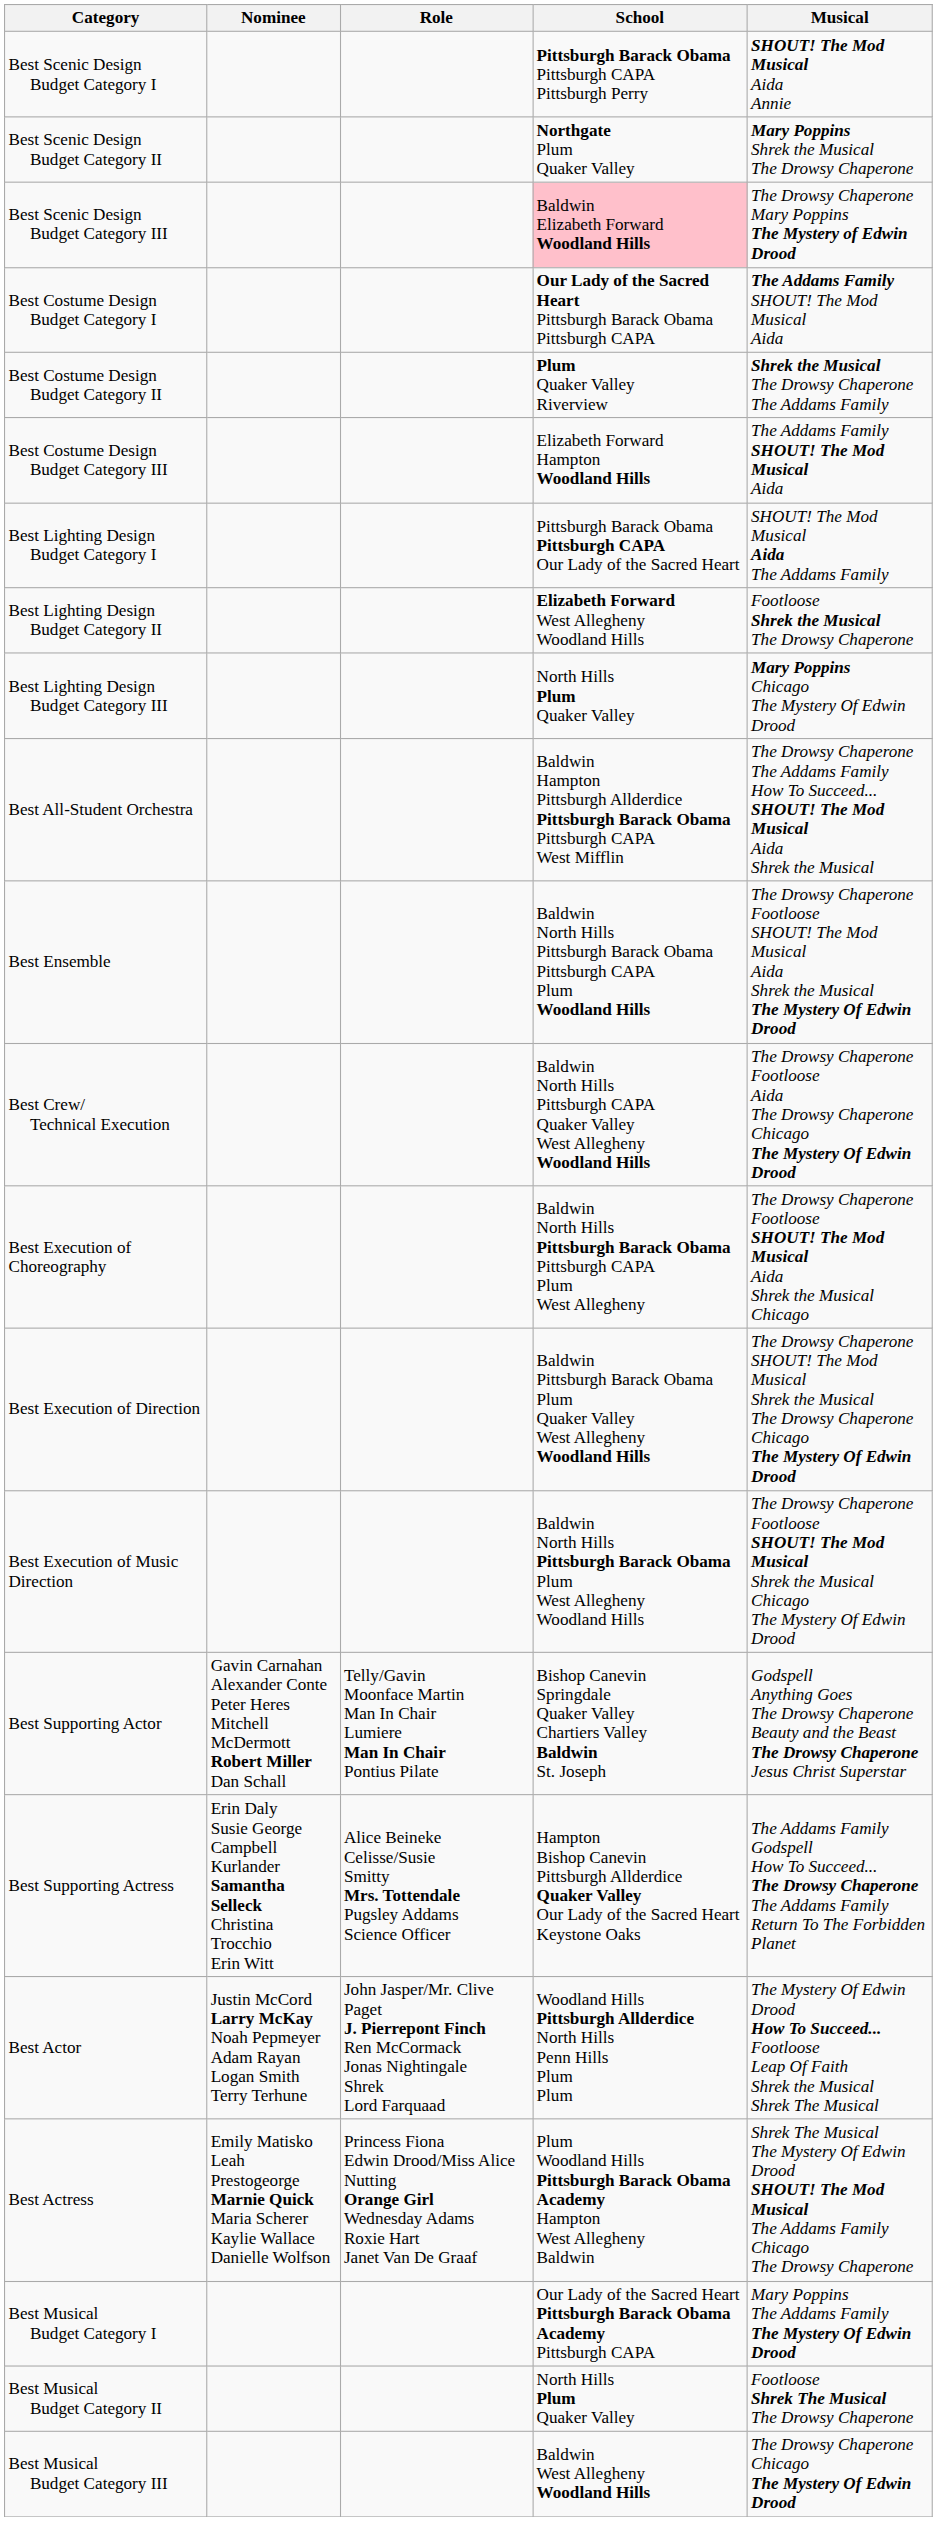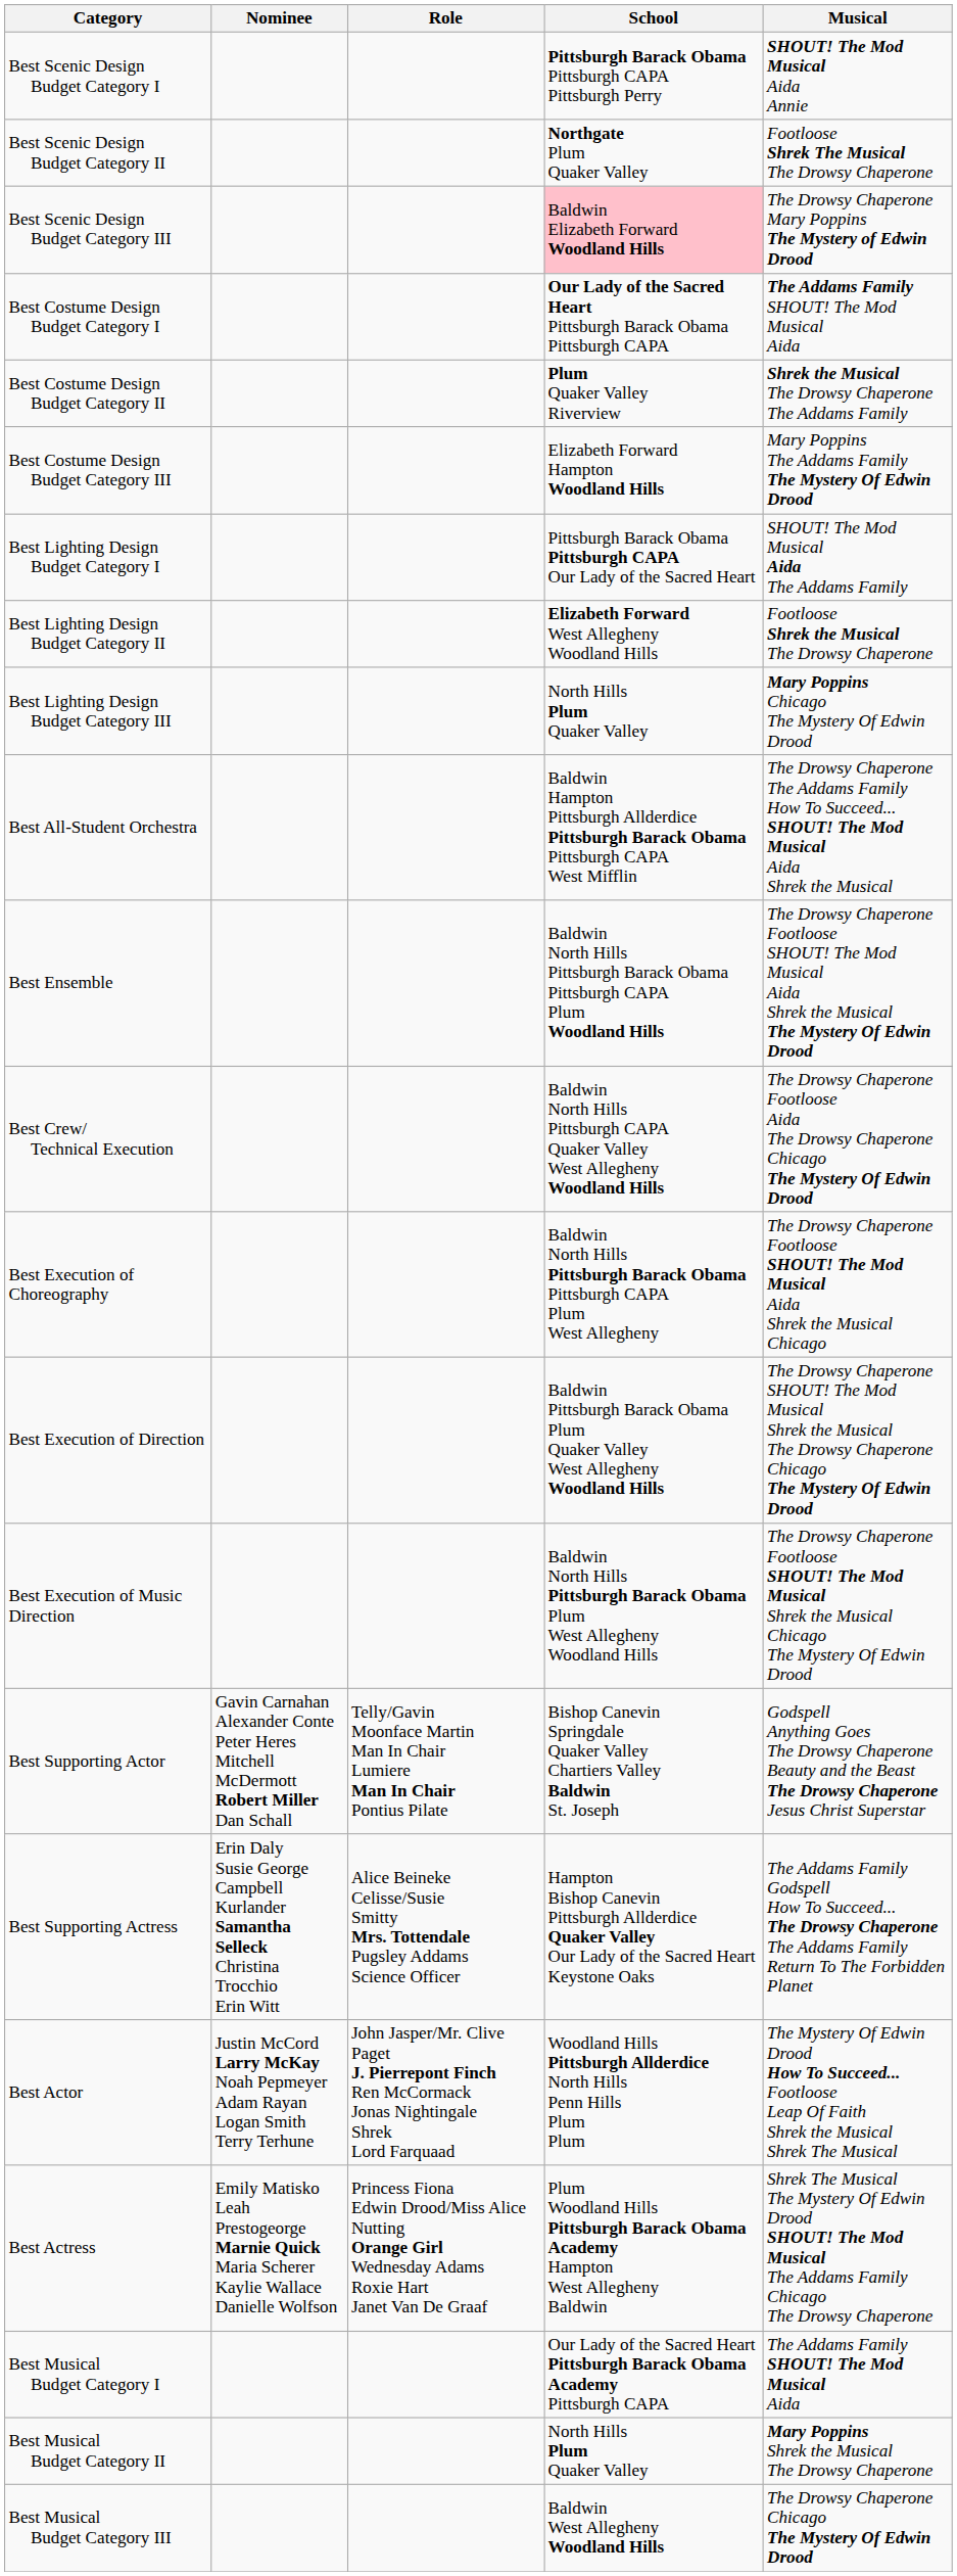Best Scenic Design Budget Category II | Musical: Mary Poppins Shrek the Musical The Drowsy Chaperone -> Footloose Shrek The Musical The Drowsy Chaperone
Best Costume Design Budget Category III | Musical: The Addams Family SHOUT! The Mod Musical Aida -> Mary Poppins The Addams Family The Mystery Of Edwin Drood
Best Musical Budget Category I | Musical: Mary Poppins The Addams Family The Mystery Of Edwin Drood -> The Addams Family SHOUT! The Mod Musical Aida
Best Musical Budget Category II | Musical: Footloose Shrek The Musical The Drowsy Chaperone -> Mary Poppins Shrek the Musical The Drowsy Chaperone
